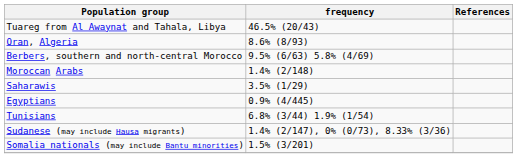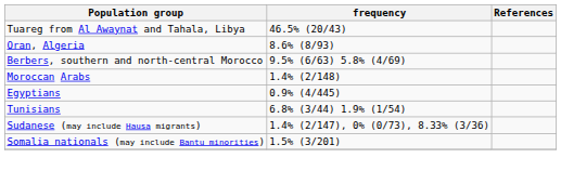- row: Saharawis | 3.5% (1/29)
